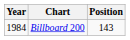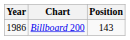Billboard 200 | Year: 1984 -> 1986
